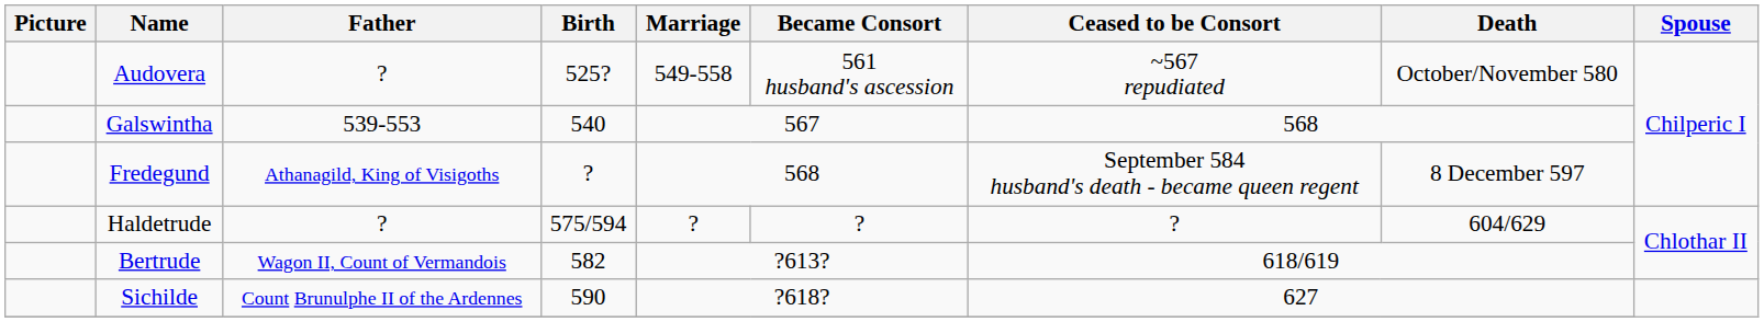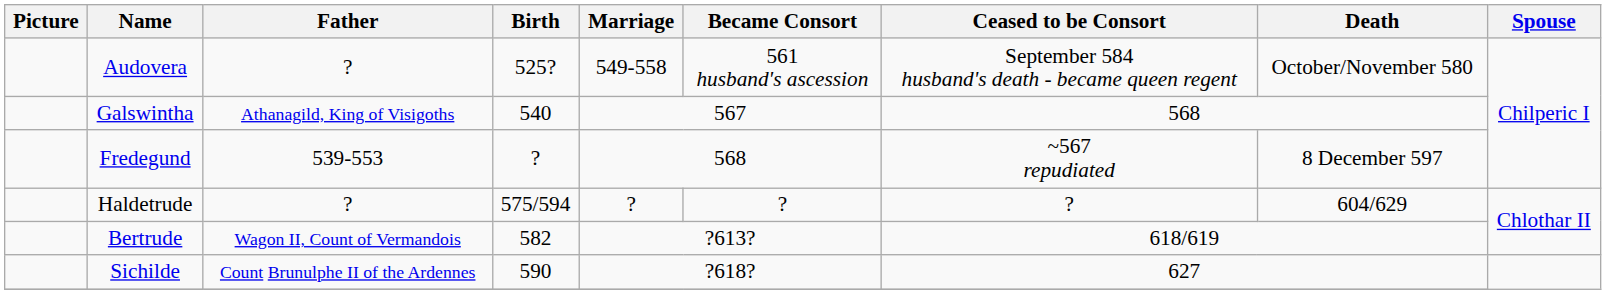Audovera | Ceased to be Consort: ~567 repudiated -> September 584 husband's death - became queen regent
Galswintha | Father: 539-553 -> Athanagild, King of Visigoths
Fredegund | Father: Athanagild, King of Visigoths -> 539-553
Fredegund | Ceased to be Consort: September 584 husband's death - became queen regent -> ~567 repudiated
